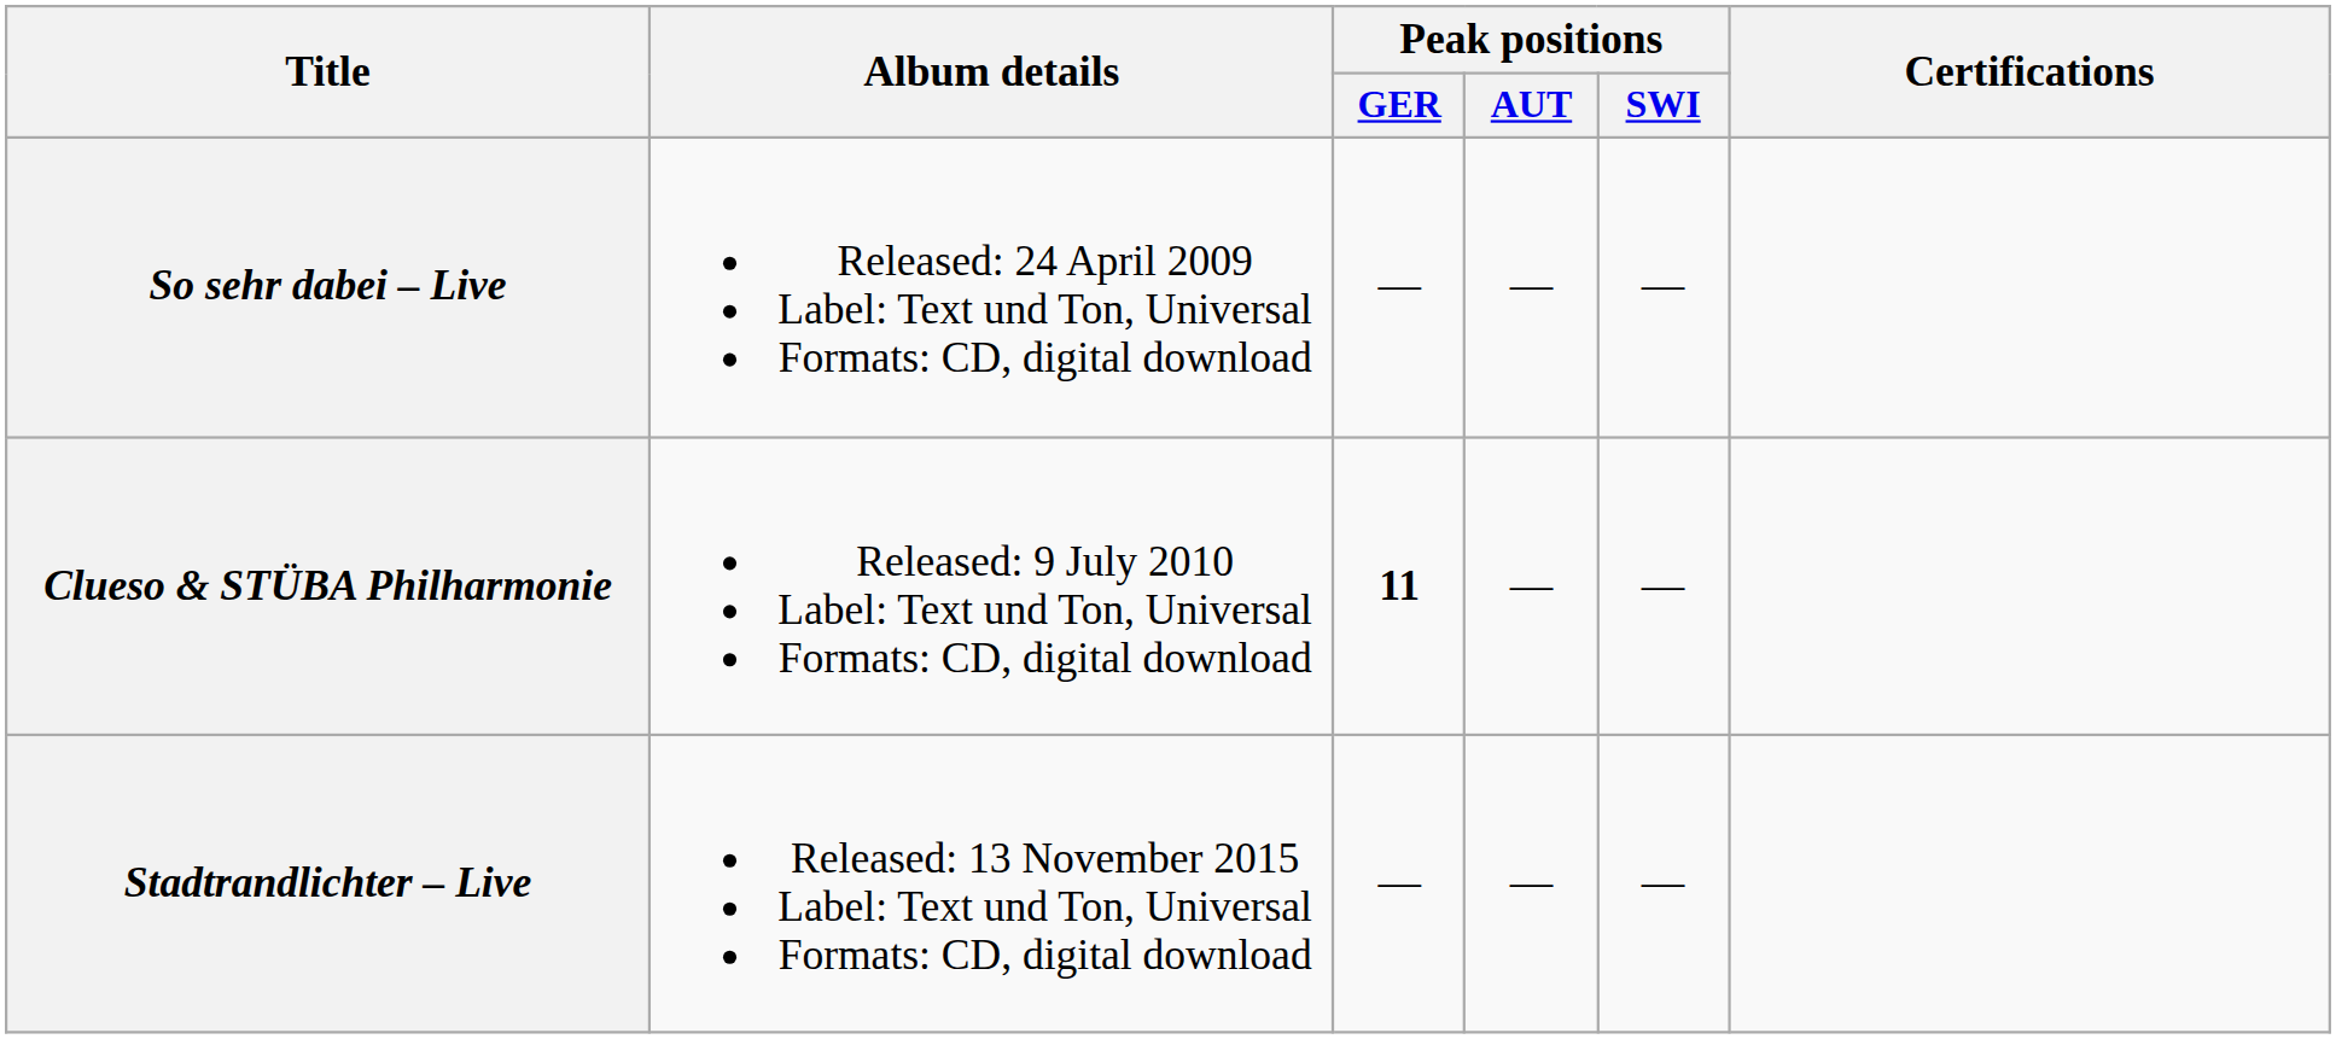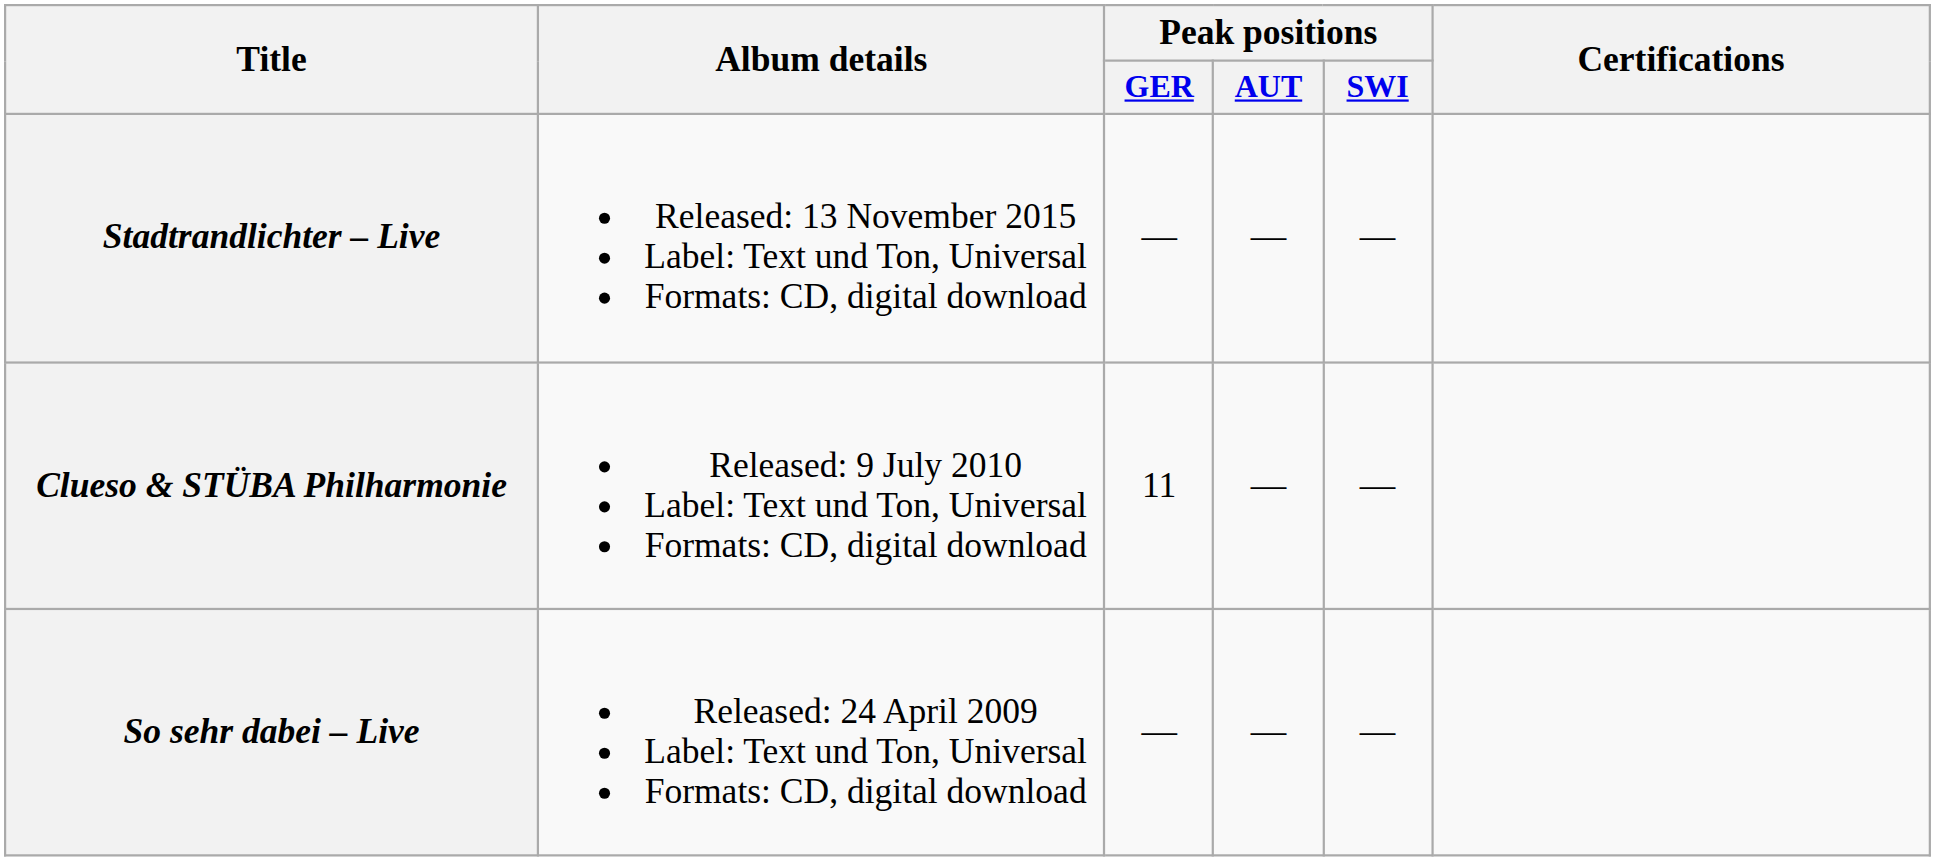rows swapped: So sehr dabei – Live <-> Stadtrandlichter – Live
Clueso & STÜBA Philharmonie | Peak positions / GER: bold -> normal
